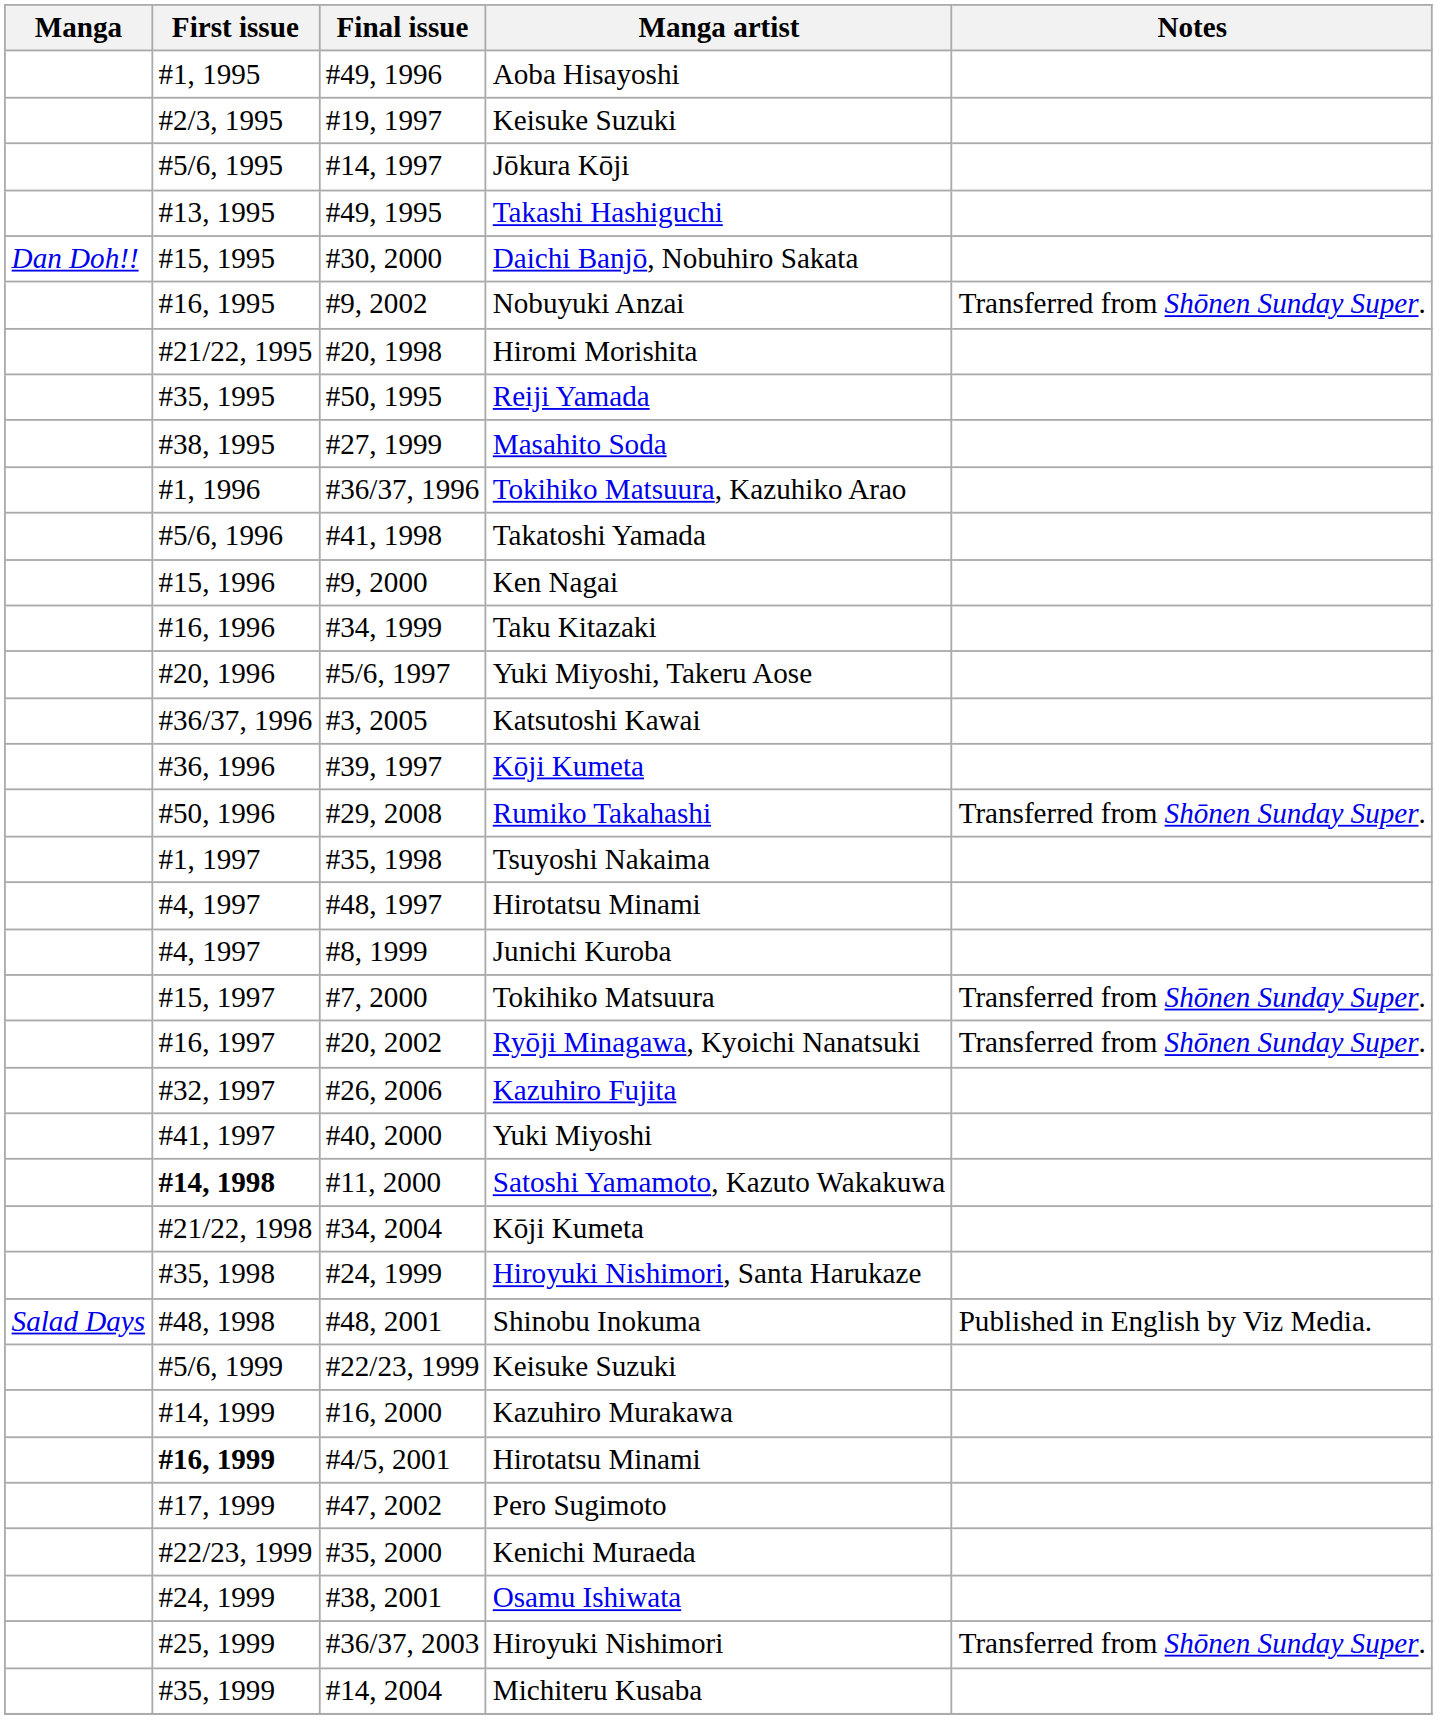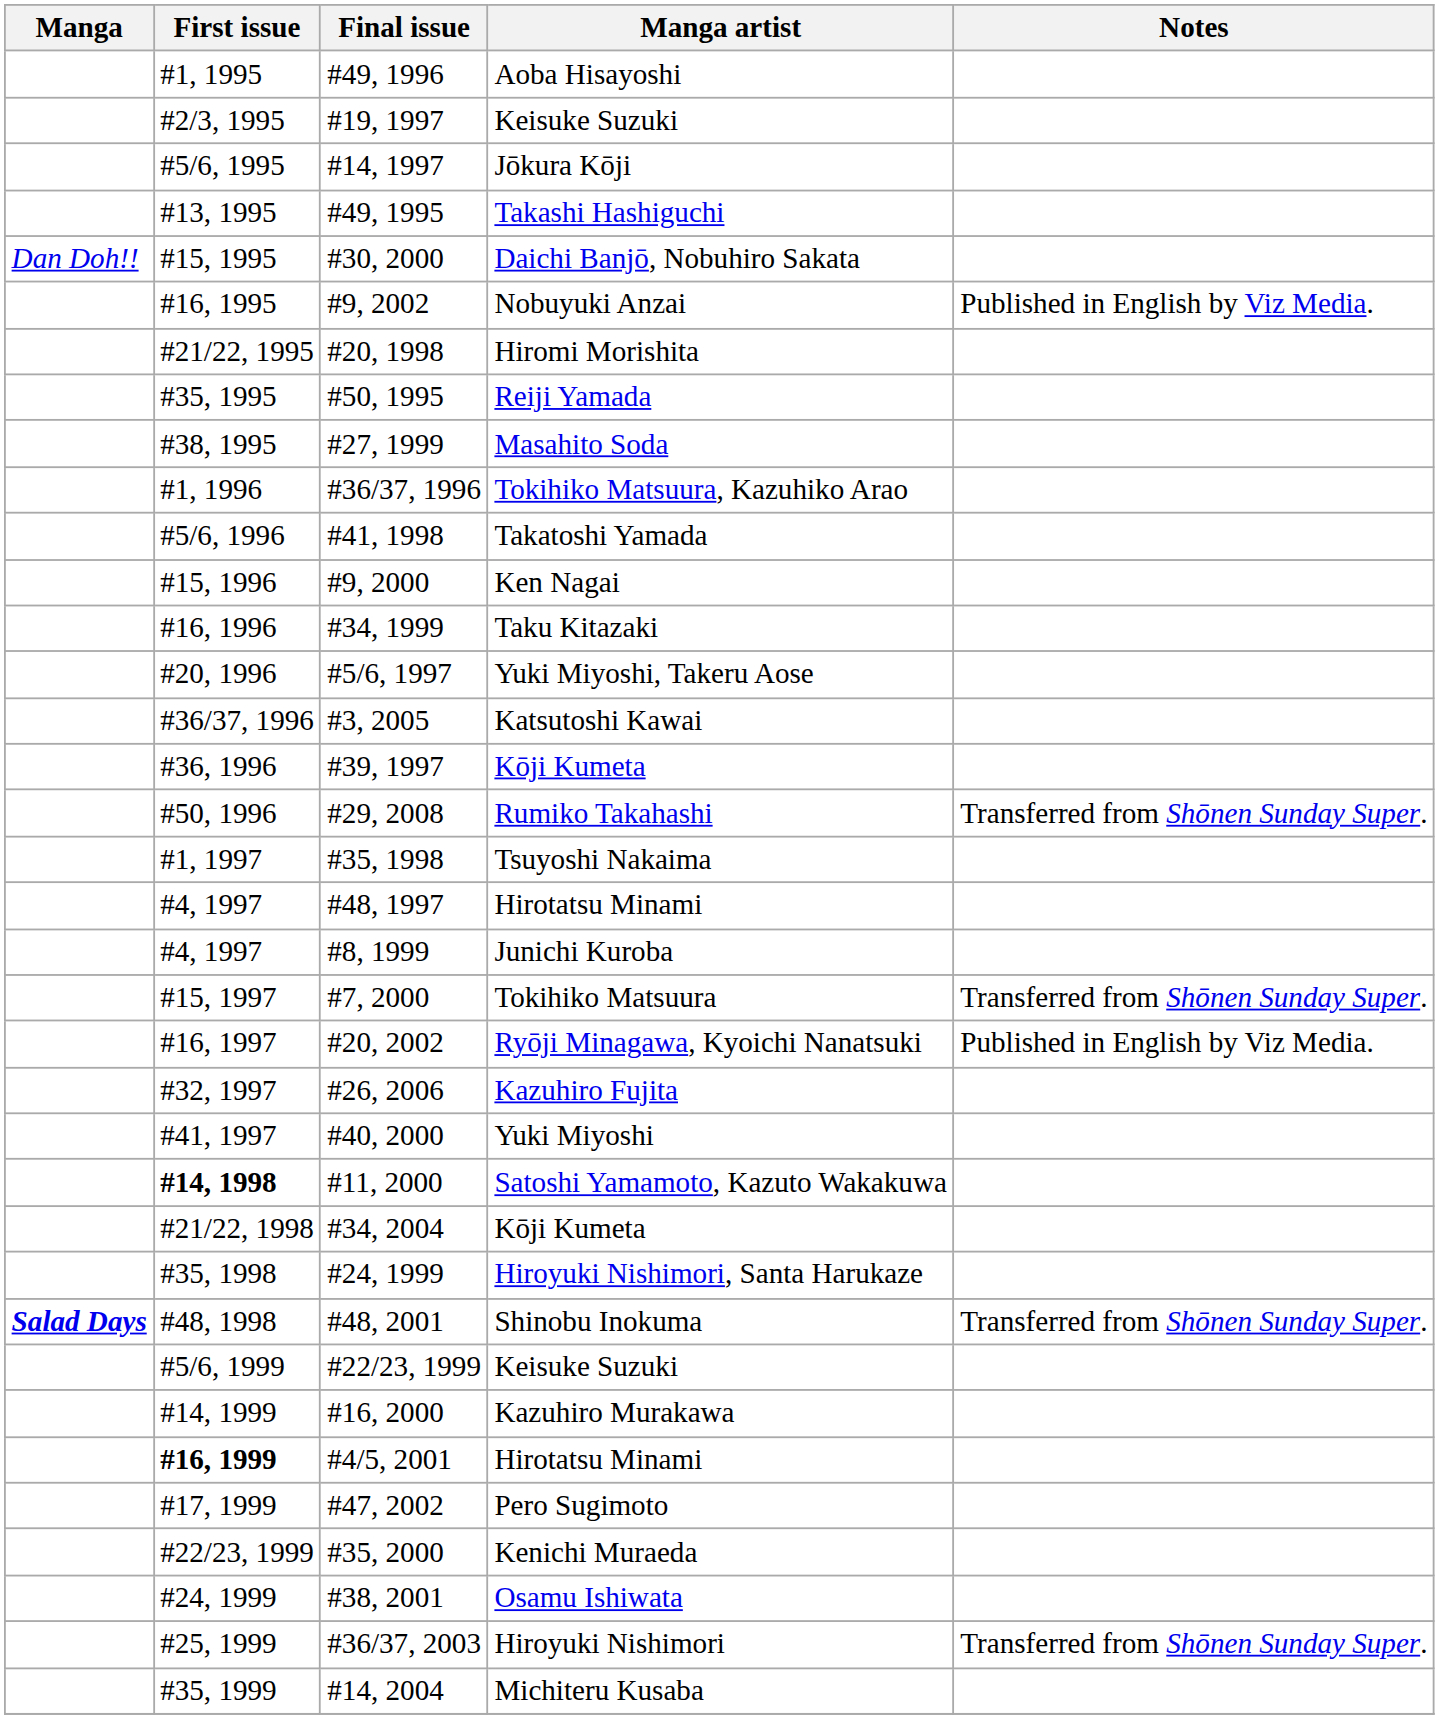Nobuyuki Anzai | Notes: Transferred from Shōnen Sunday Super. -> Published in English by Viz Media.
Ryōji Minagawa, Kyoichi Nanatsuki | Notes: Transferred from Shōnen Sunday Super. -> Published in English by Viz Media.
Shinobu Inokuma | Manga: normal -> bold
Shinobu Inokuma | Notes: Published in English by Viz Media. -> Transferred from Shōnen Sunday Super.
